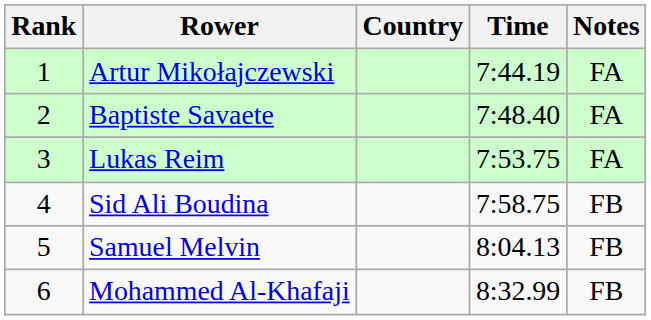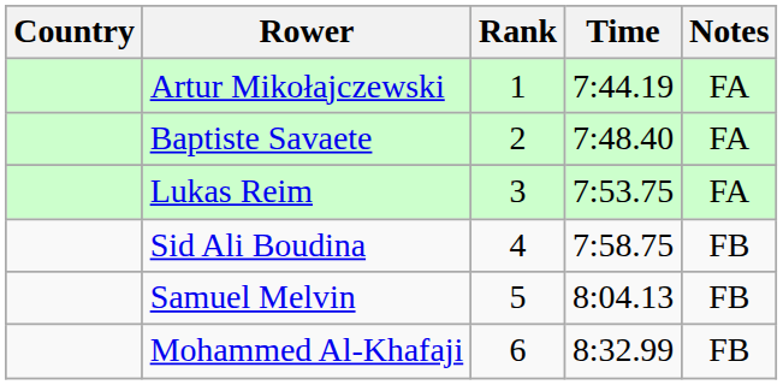columns swapped: Rank <-> Country
